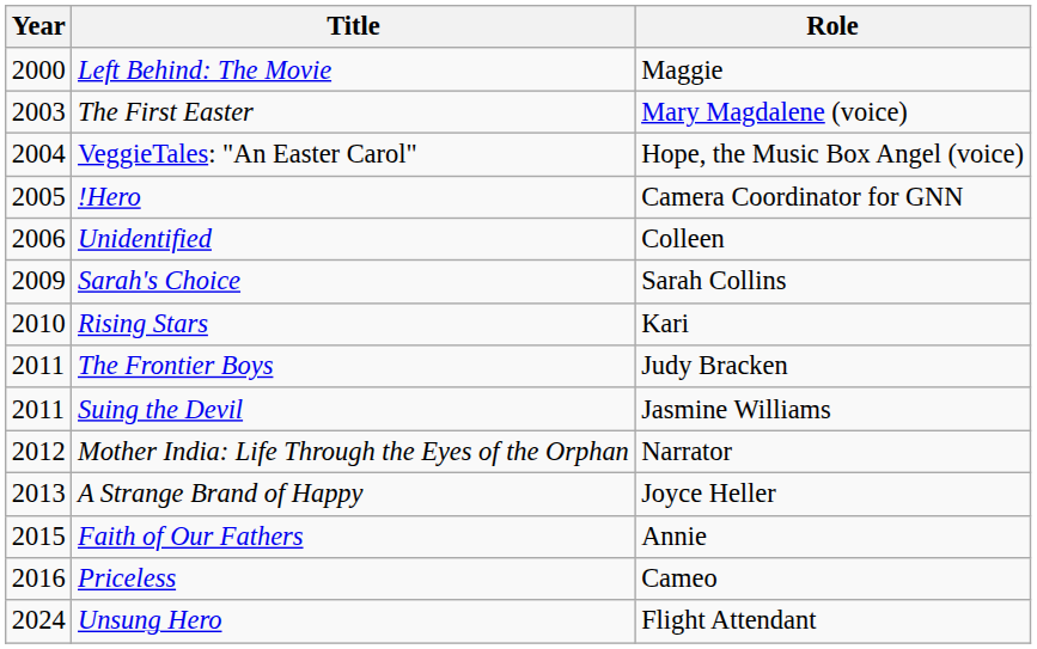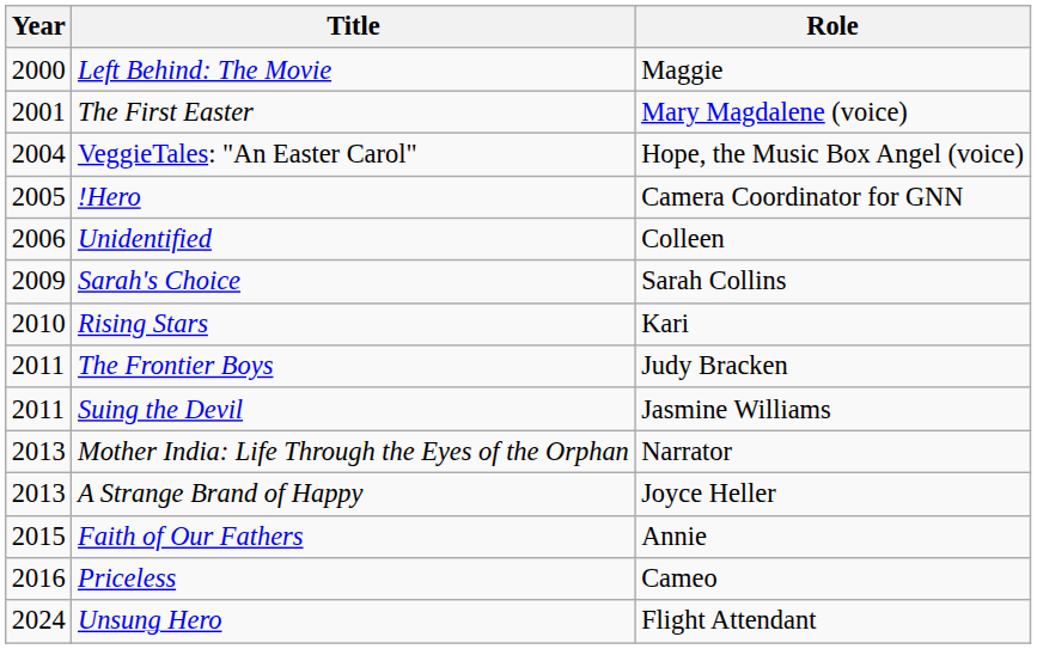The First Easter | Year: 2003 -> 2001
Mother India: Life Through the Eyes of the Orphan | Year: 2012 -> 2013
